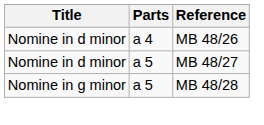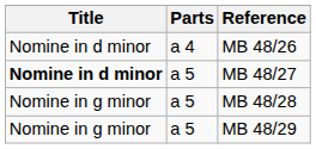MB 48/27 | Title: normal -> bold
+ row: Nomine in g minor | a 5 | MB 48/29
